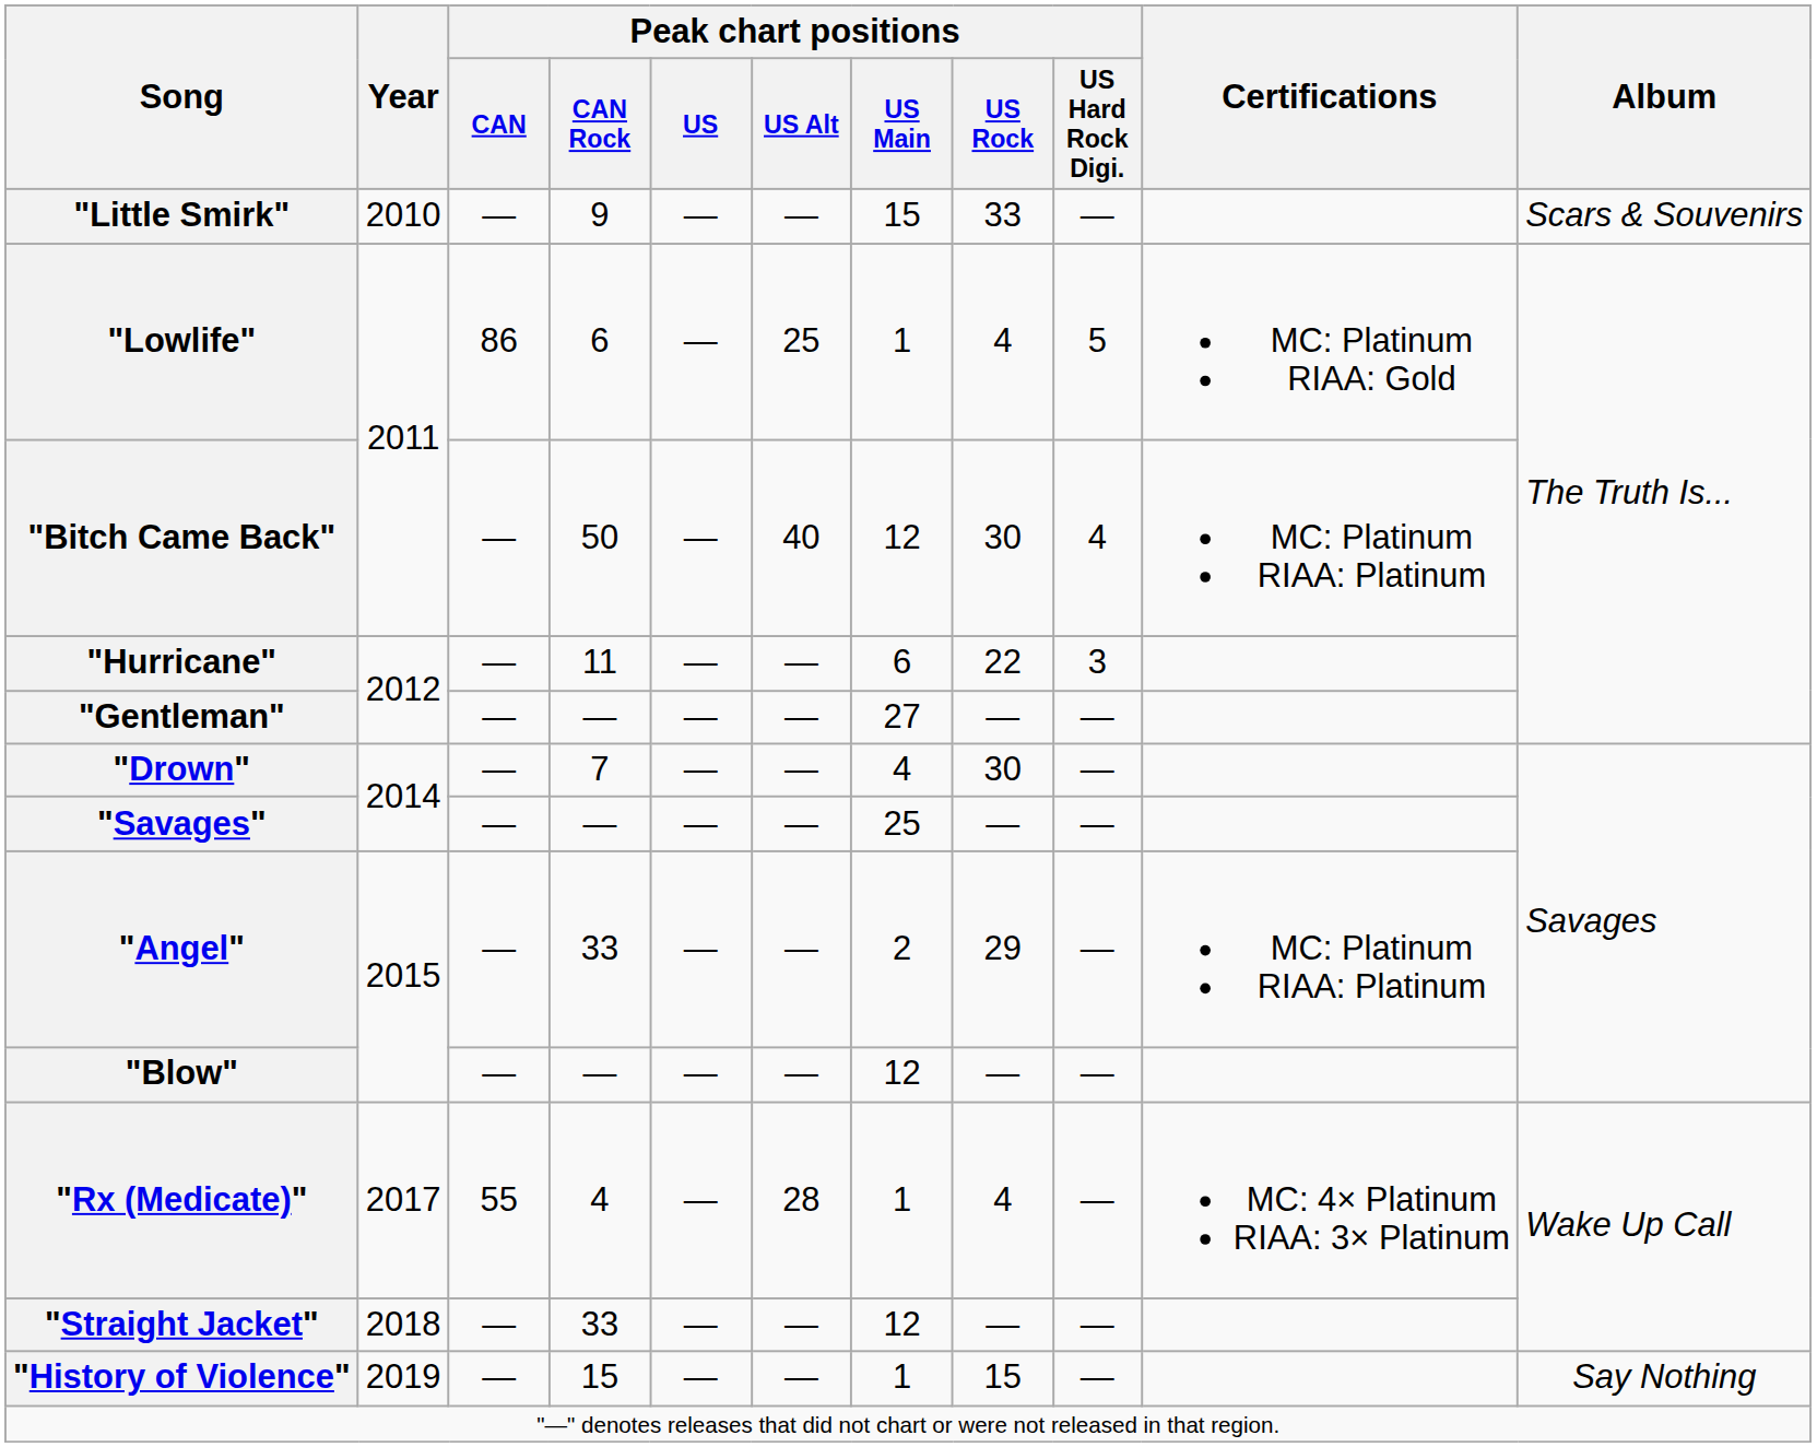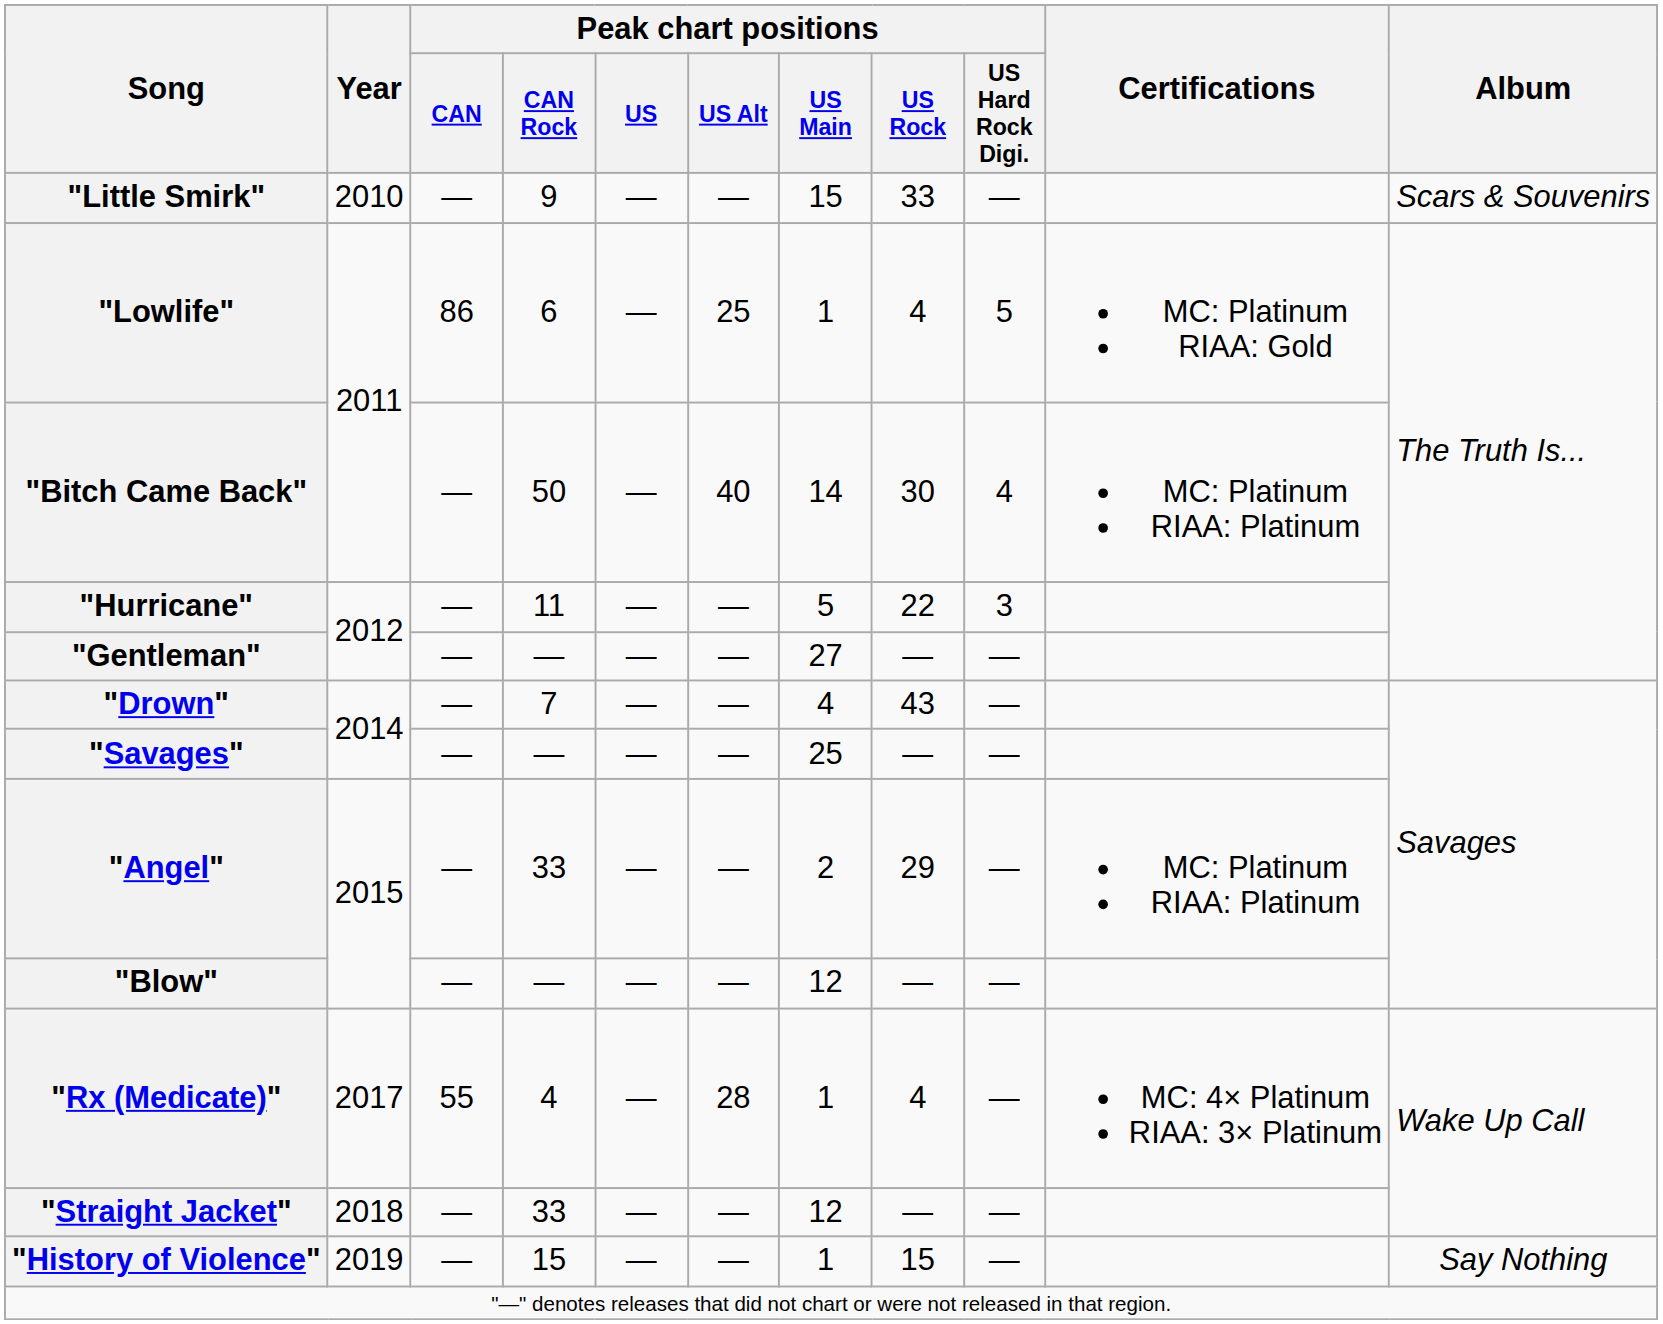"Bitch Came Back" | Peak chart positions / US Main: 12 -> 14
"Hurricane" | Peak chart positions / US Main: 6 -> 5
"Drown" | Peak chart positions / US Rock: 30 -> 43
